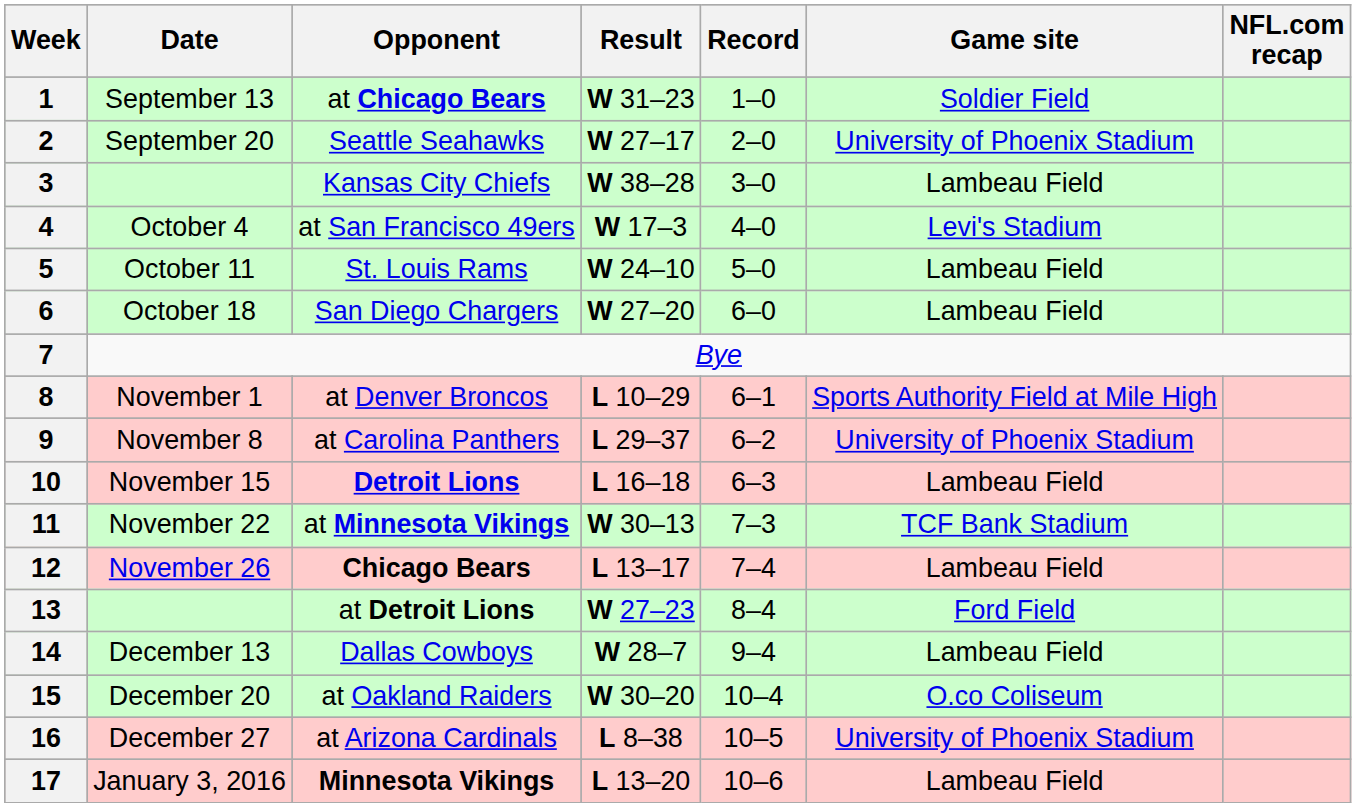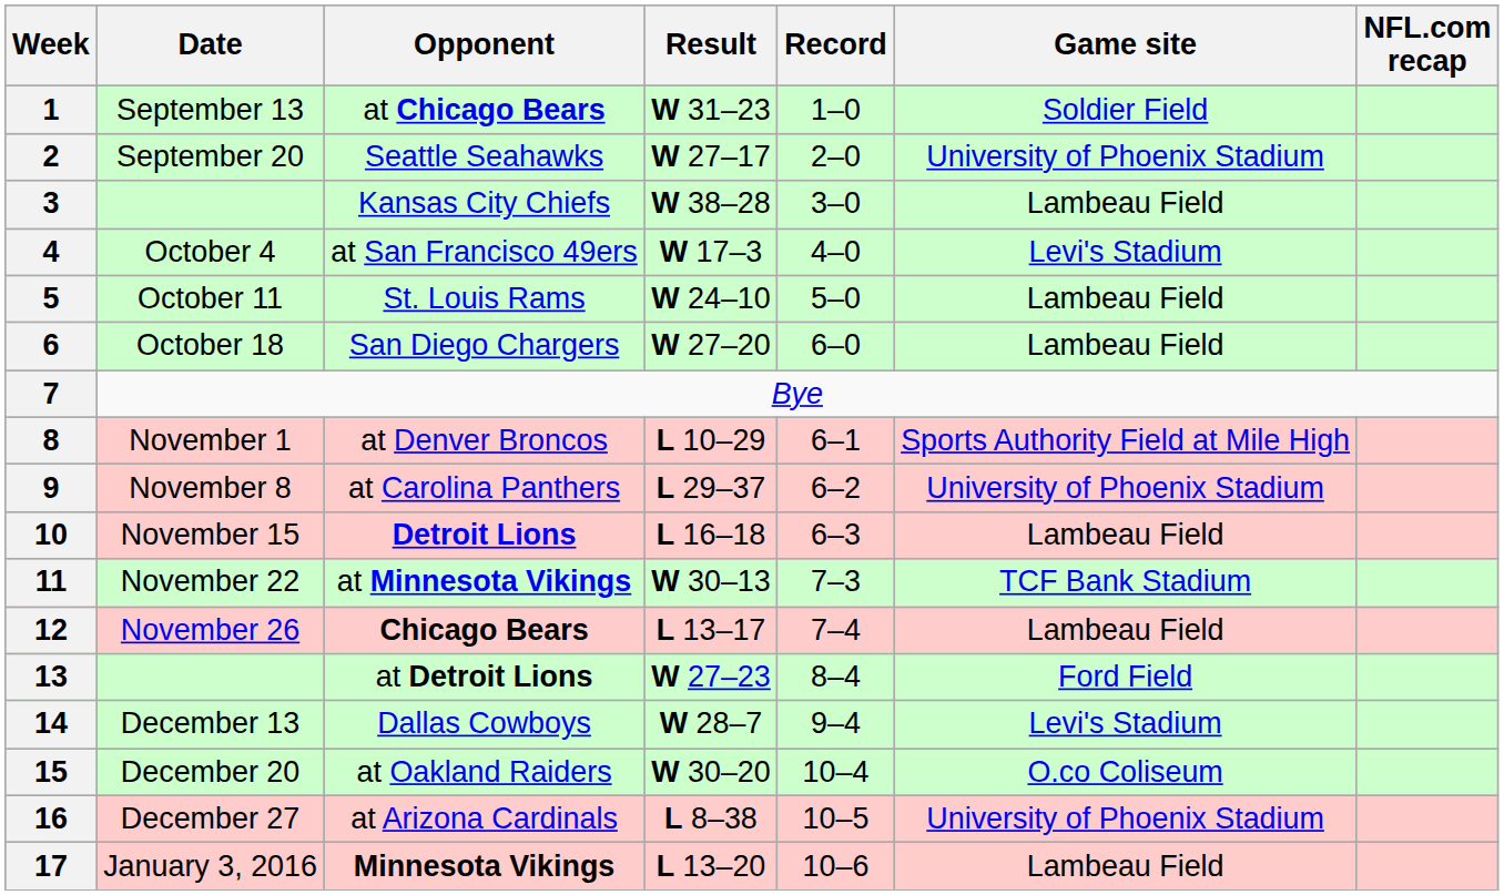14 | Game site: Lambeau Field -> Levi's Stadium
